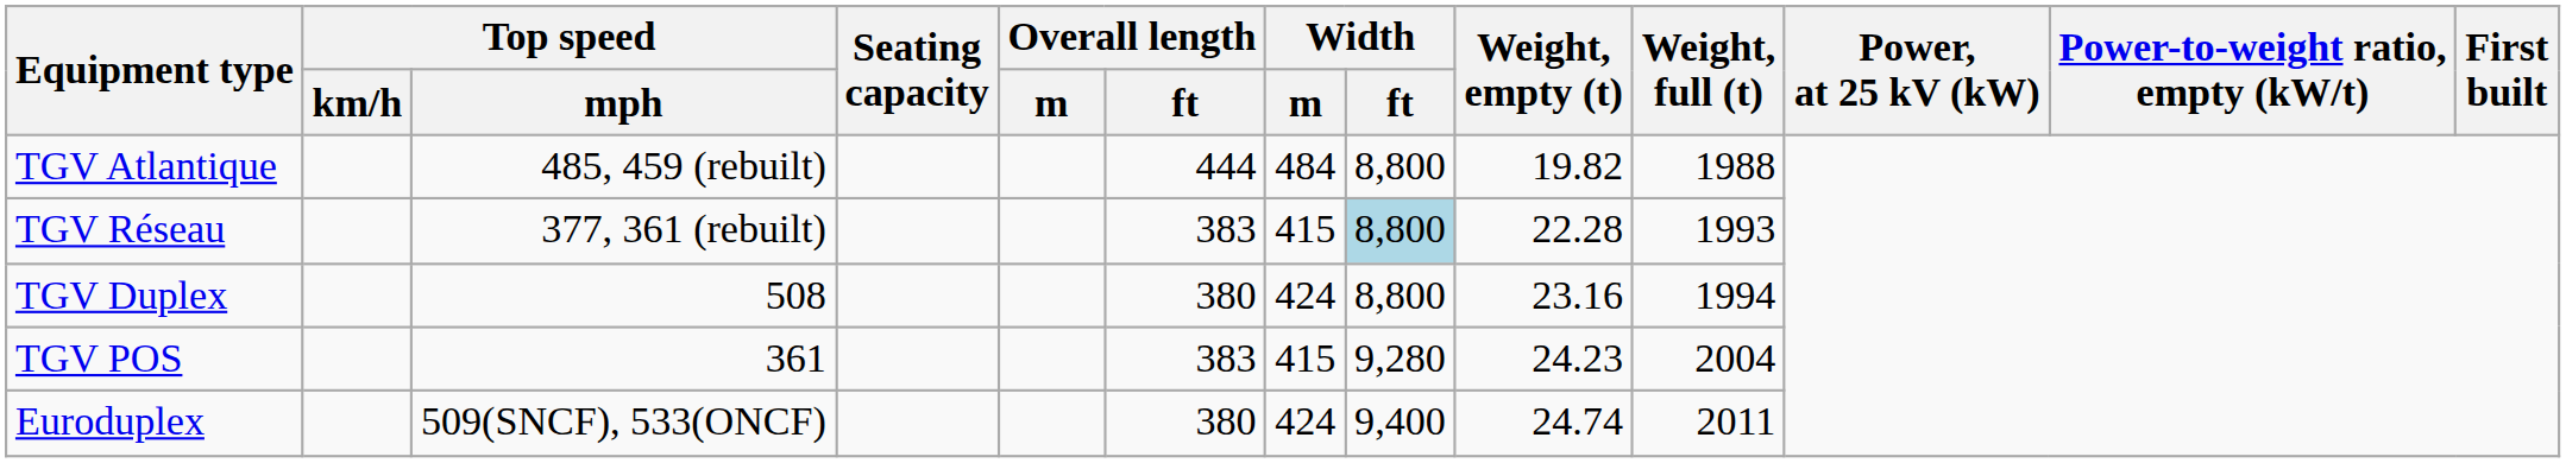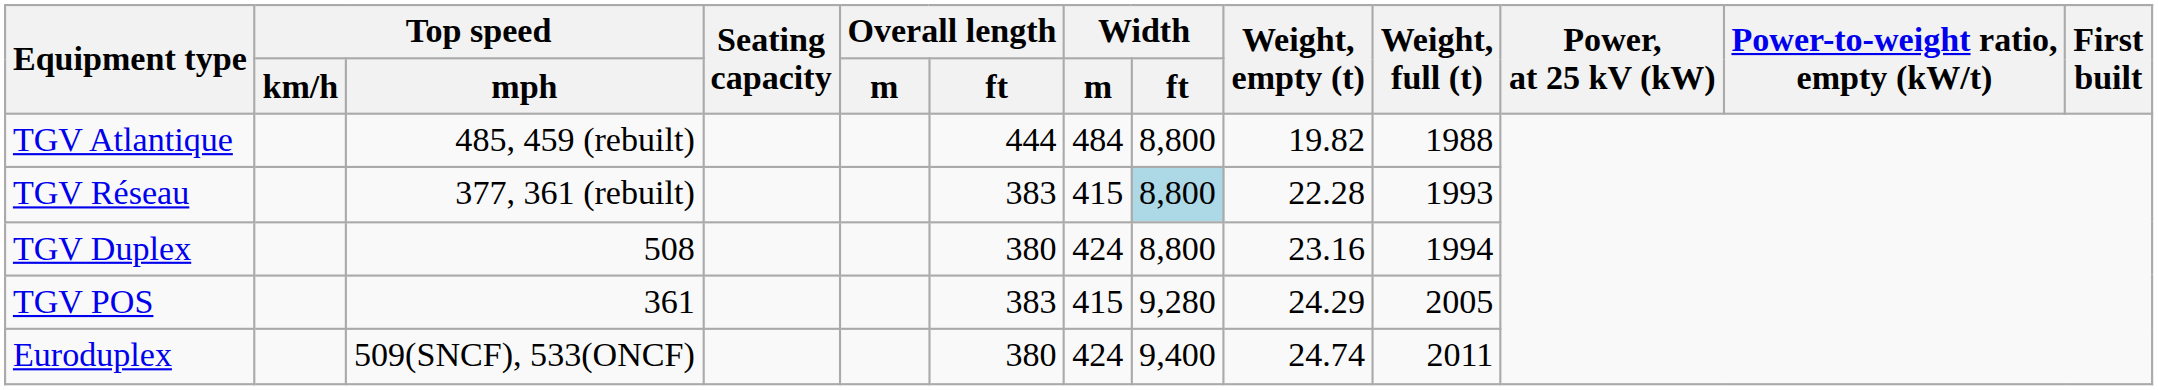TGV POS | Weight, empty (t): 24.23 -> 24.29
TGV POS | Weight, full (t): 2004 -> 2005
